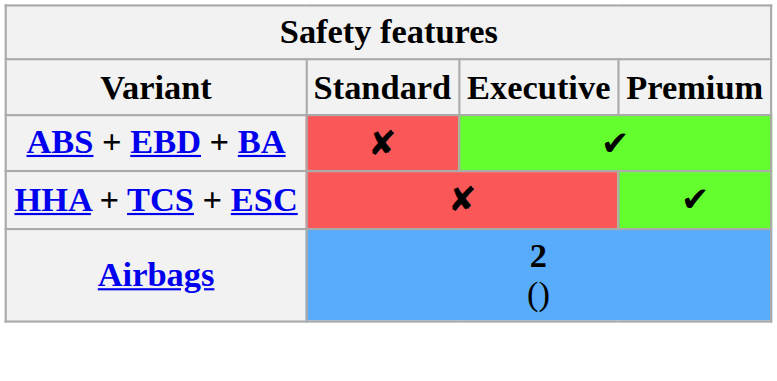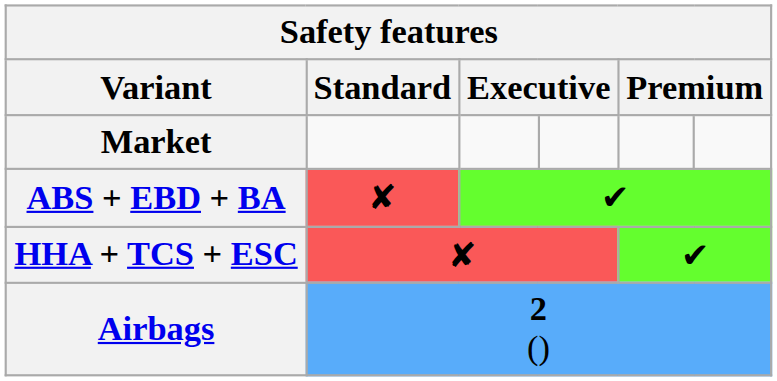+ row: Market
